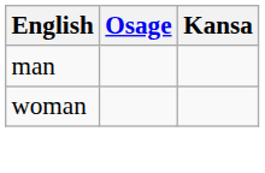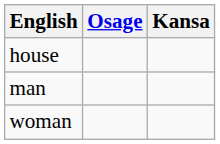+ row: house
